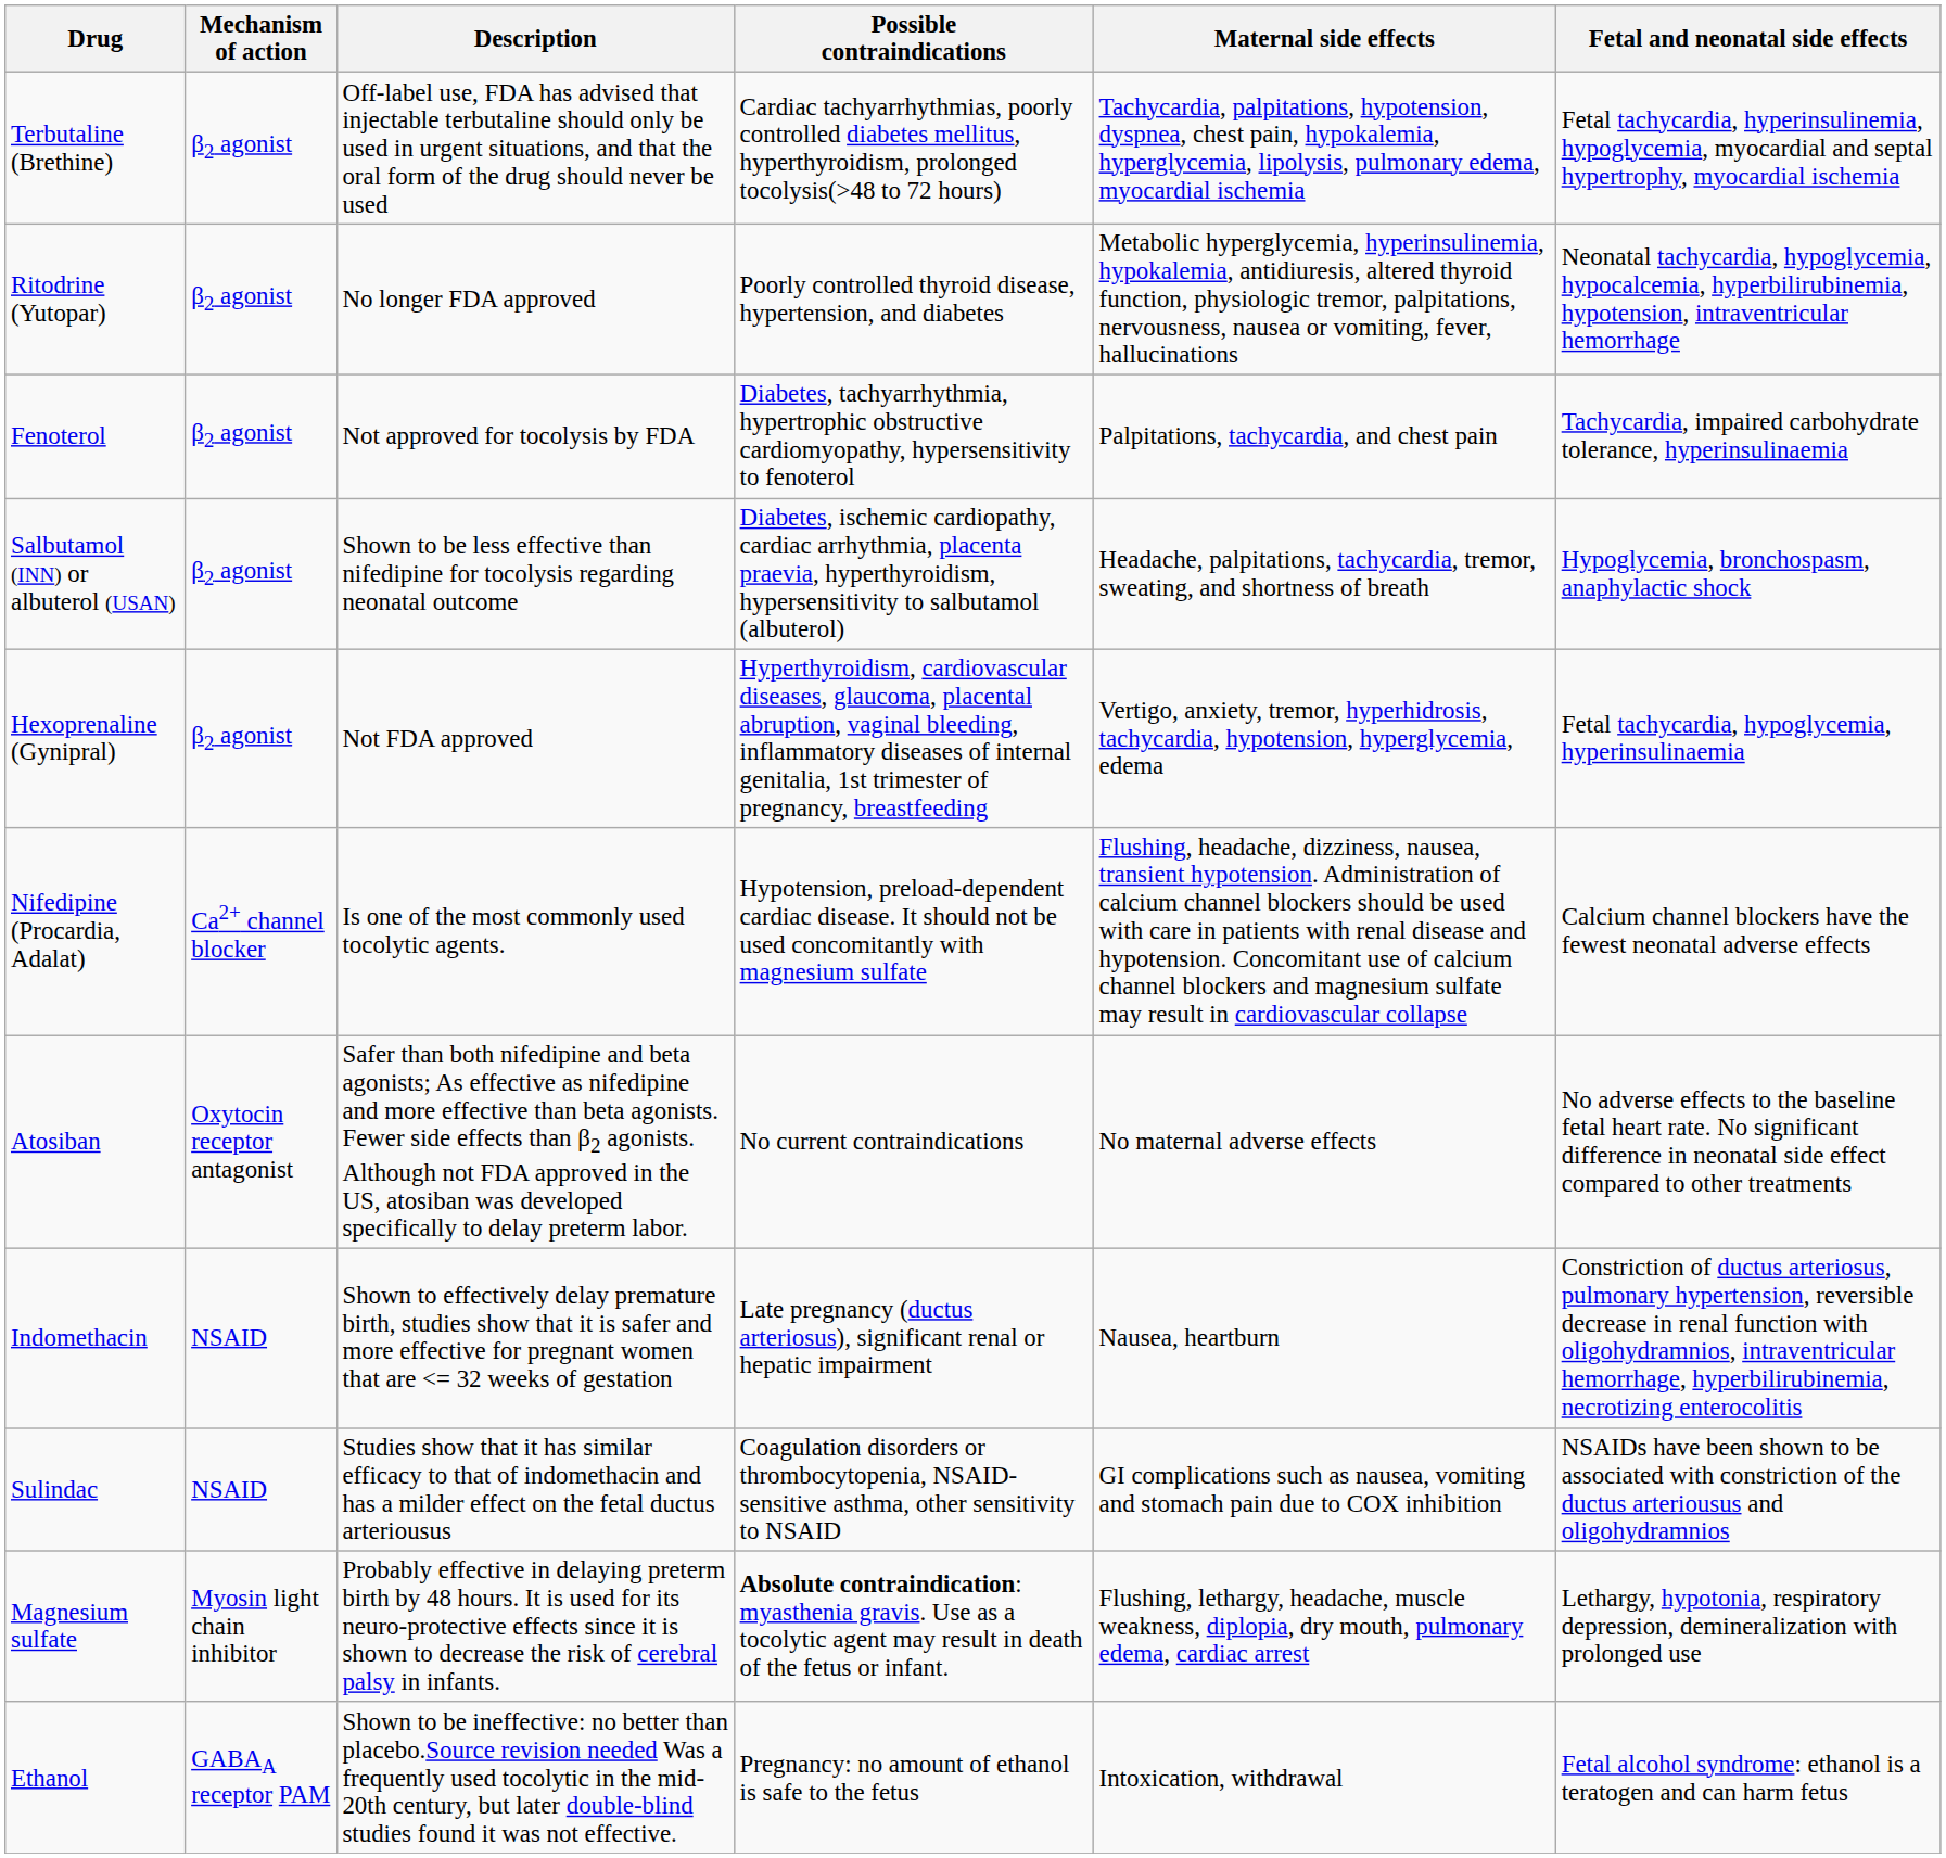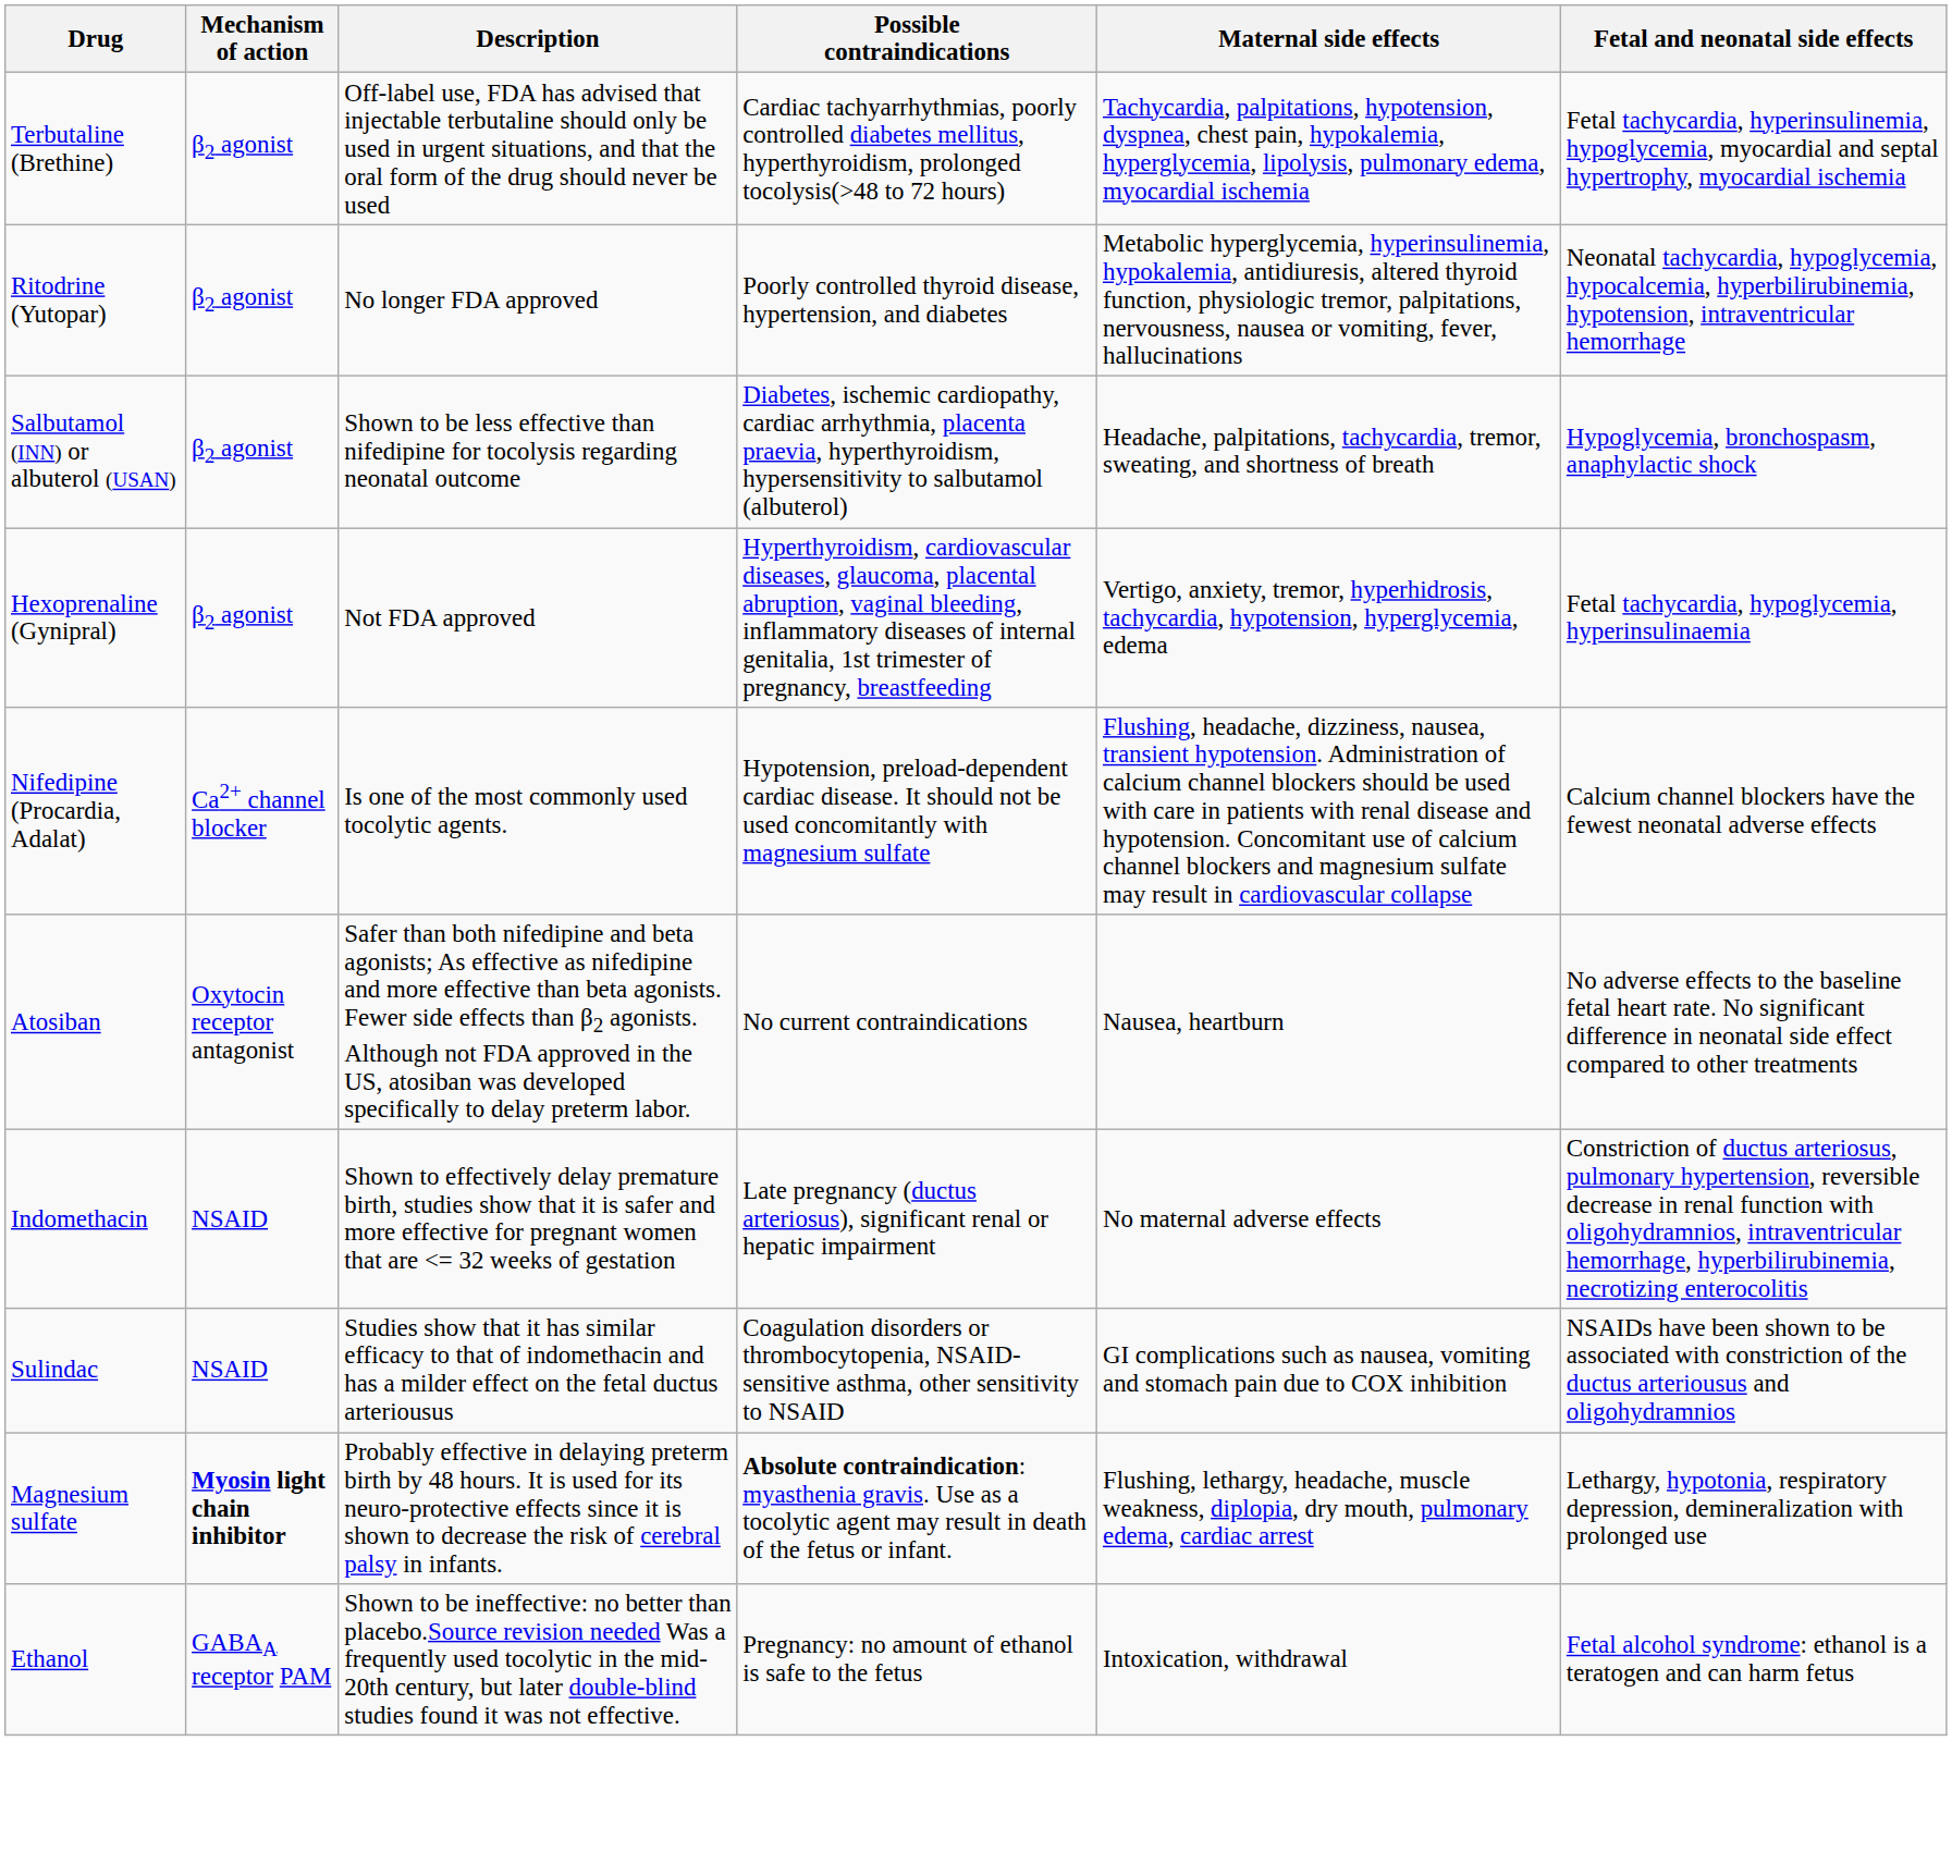- row: Fenoterol | β2 agonist | Not approved for tocolysis by FDA | Diabetes, tachyarrhythmia, hypertrophic obstructive cardiomyopathy, hypersensitivity to fenoterol | Palpitations, tachycardia, and chest pain | Tachycardia, impaired carbohydrate tolerance, hyperinsulinaemia
Atosiban | Maternal side effects: No maternal adverse effects -> Nausea, heartburn
Indomethacin | Maternal side effects: Nausea, heartburn -> No maternal adverse effects
Magnesium sulfate | Mechanism of action: normal -> bold
